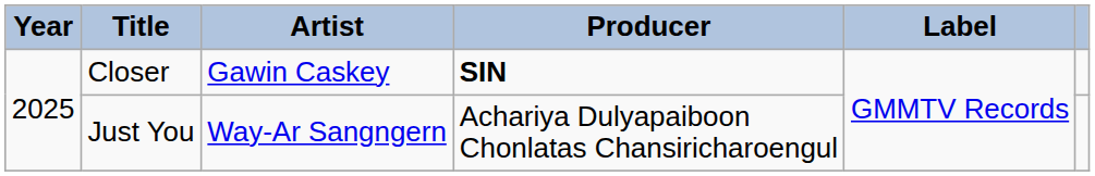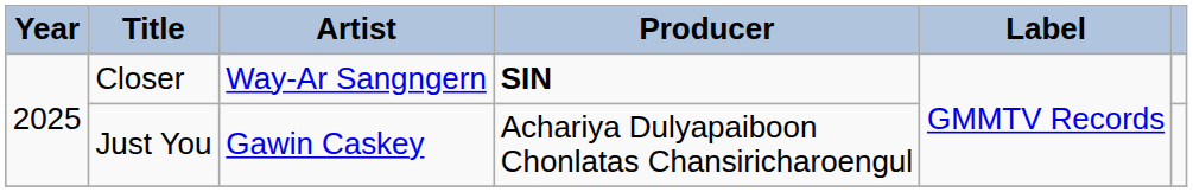Closer | Artist: Gawin Caskey -> Way-Ar Sangngern
Just You | Artist: Way-Ar Sangngern -> Gawin Caskey
